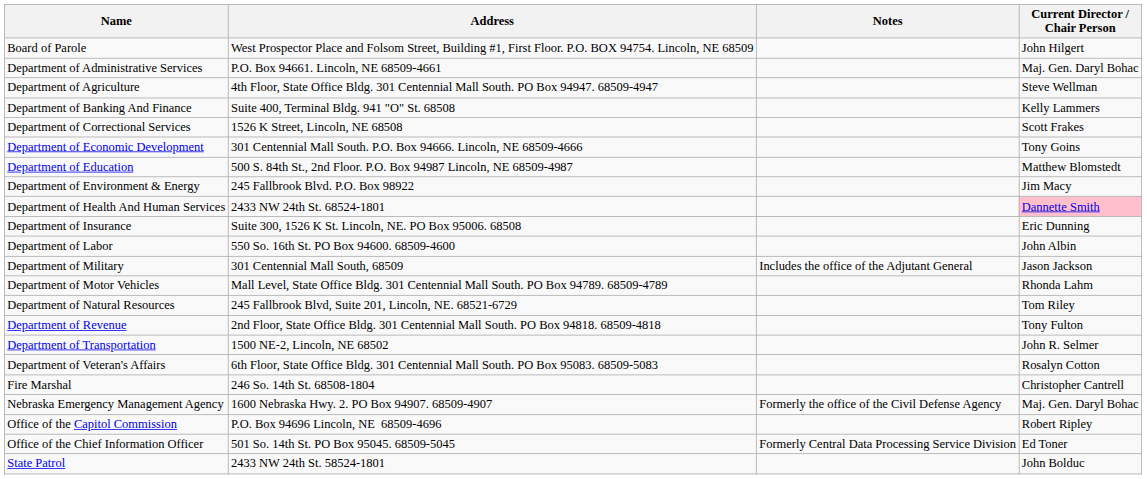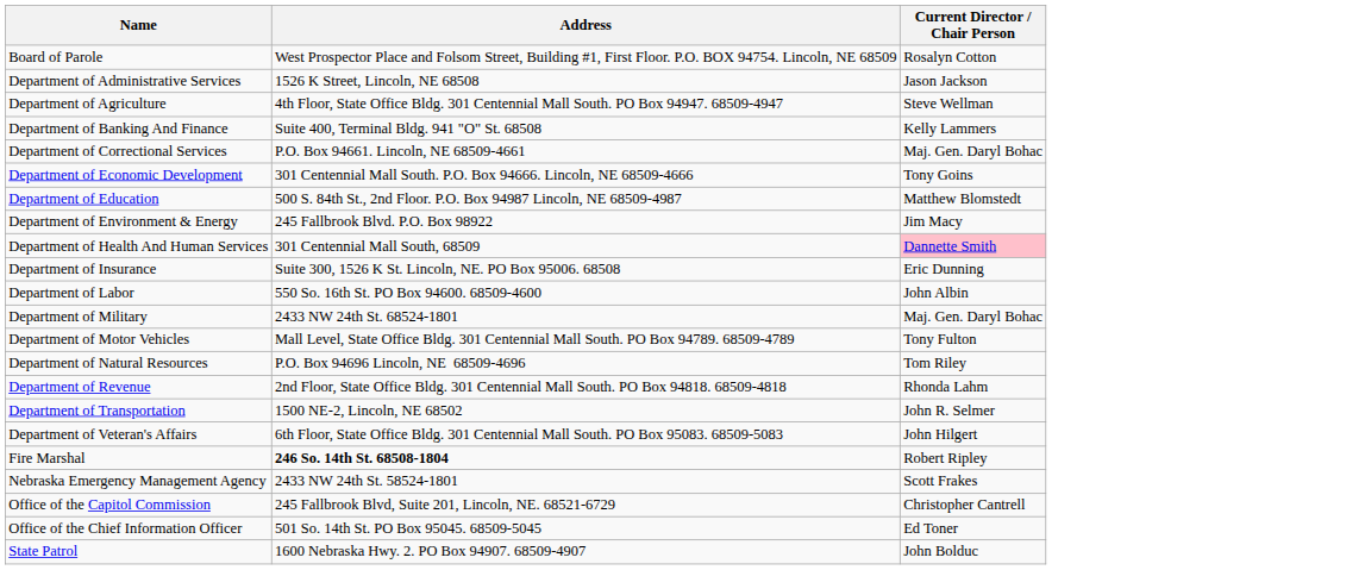- column: Notes | Includes the office of the Adjutant General | Formerly the office of the Civil Defense Agency | Formerly Central Data Processing Service Division
Board of Parole | Current Director / Chair Person: John Hilgert -> Rosalyn Cotton
Department of Administrative Services | Address: P.O. Box 94661. Lincoln, NE 68509-4661 -> 1526 K Street, Lincoln, NE 68508
Department of Administrative Services | Current Director / Chair Person: Maj. Gen. Daryl Bohac -> Jason Jackson
Department of Correctional Services | Address: 1526 K Street, Lincoln, NE 68508 -> P.O. Box 94661. Lincoln, NE 68509-4661
Department of Correctional Services | Current Director / Chair Person: Scott Frakes -> Maj. Gen. Daryl Bohac
Department of Health And Human Services | Address: 2433 NW 24th St. 68524-1801 -> 301 Centennial Mall South, 68509
Department of Military | Address: 301 Centennial Mall South, 68509 -> 2433 NW 24th St. 68524-1801
Department of Military | Current Director / Chair Person: Jason Jackson -> Maj. Gen. Daryl Bohac
Department of Motor Vehicles | Current Director / Chair Person: Rhonda Lahm -> Tony Fulton
Department of Natural Resources | Address: 245 Fallbrook Blvd, Suite 201, Lincoln, NE. 68521-6729 -> P.O. Box 94696 Lincoln, NE 68509-4696
Department of Revenue | Current Director / Chair Person: Tony Fulton -> Rhonda Lahm
Department of Veteran's Affairs | Current Director / Chair Person: Rosalyn Cotton -> John Hilgert
Fire Marshal | Address: normal -> bold
Fire Marshal | Current Director / Chair Person: Christopher Cantrell -> Robert Ripley
Nebraska Emergency Management Agency | Address: 1600 Nebraska Hwy. 2. PO Box 94907. 68509-4907 -> 2433 NW 24th St. 58524-1801
Nebraska Emergency Management Agency | Current Director / Chair Person: Maj. Gen. Daryl Bohac -> Scott Frakes
Office of the Capitol Commission | Address: P.O. Box 94696 Lincoln, NE 68509-4696 -> 245 Fallbrook Blvd, Suite 201, Lincoln, NE. 68521-6729
Office of the Capitol Commission | Current Director / Chair Person: Robert Ripley -> Christopher Cantrell
State Patrol | Address: 2433 NW 24th St. 58524-1801 -> 1600 Nebraska Hwy. 2. PO Box 94907. 68509-4907
